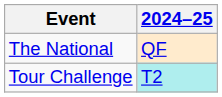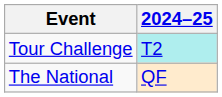rows swapped: Tour Challenge <-> The National
